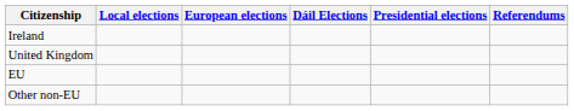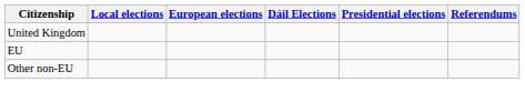- row: Ireland
